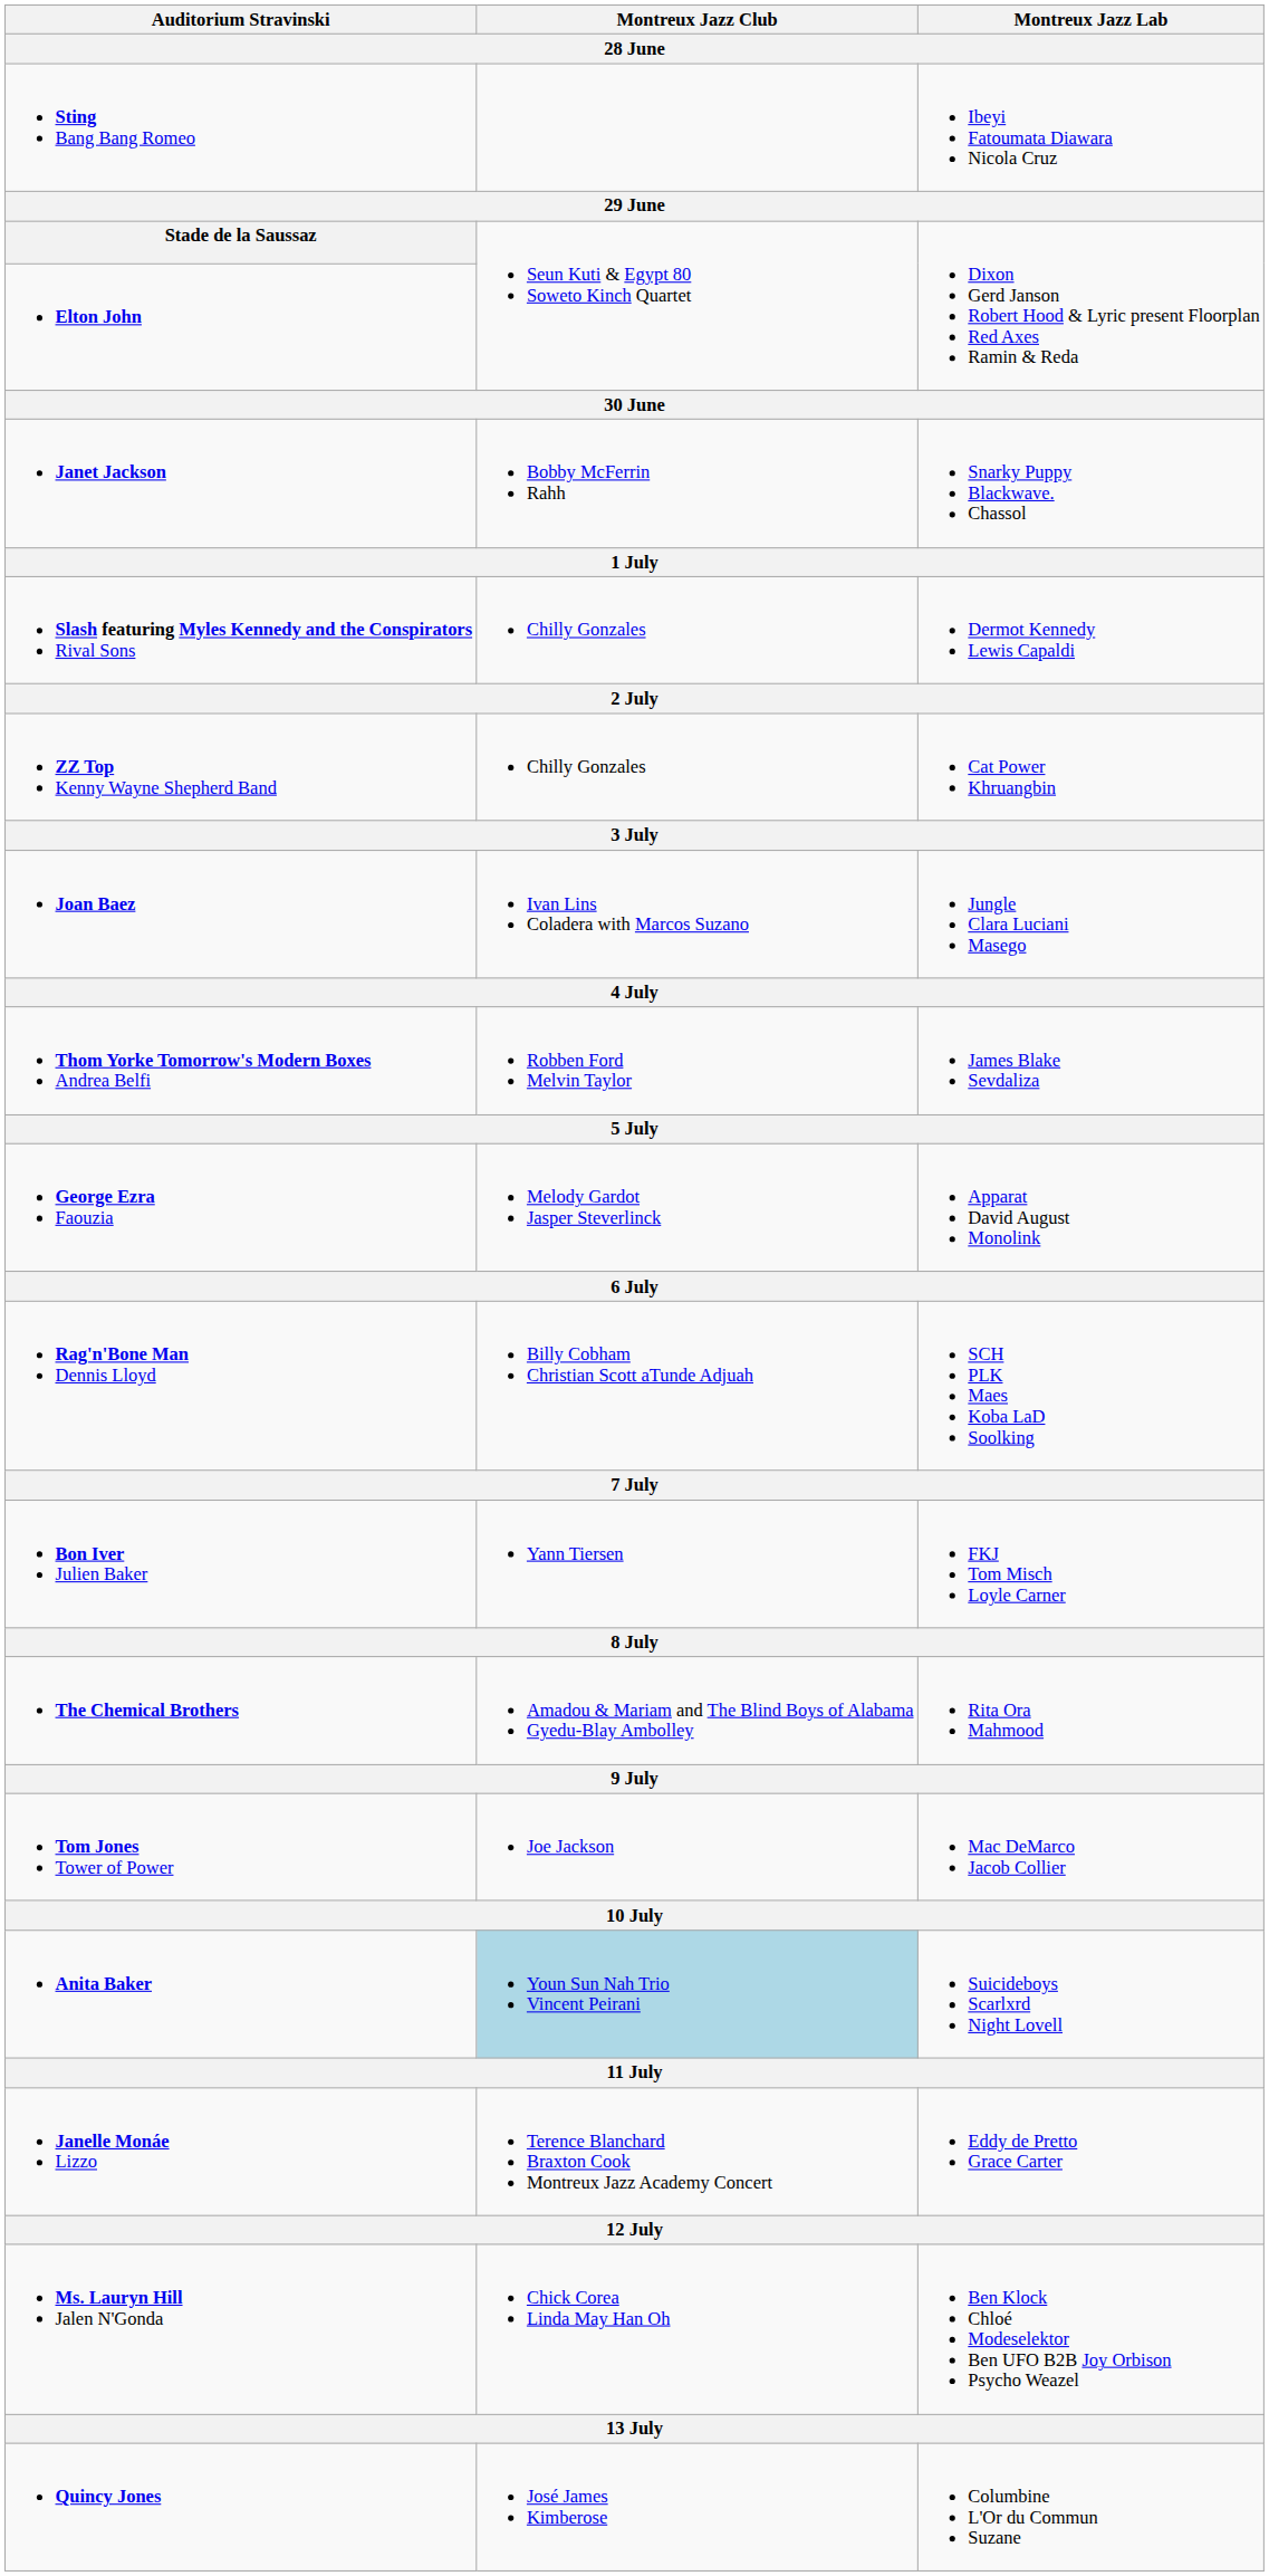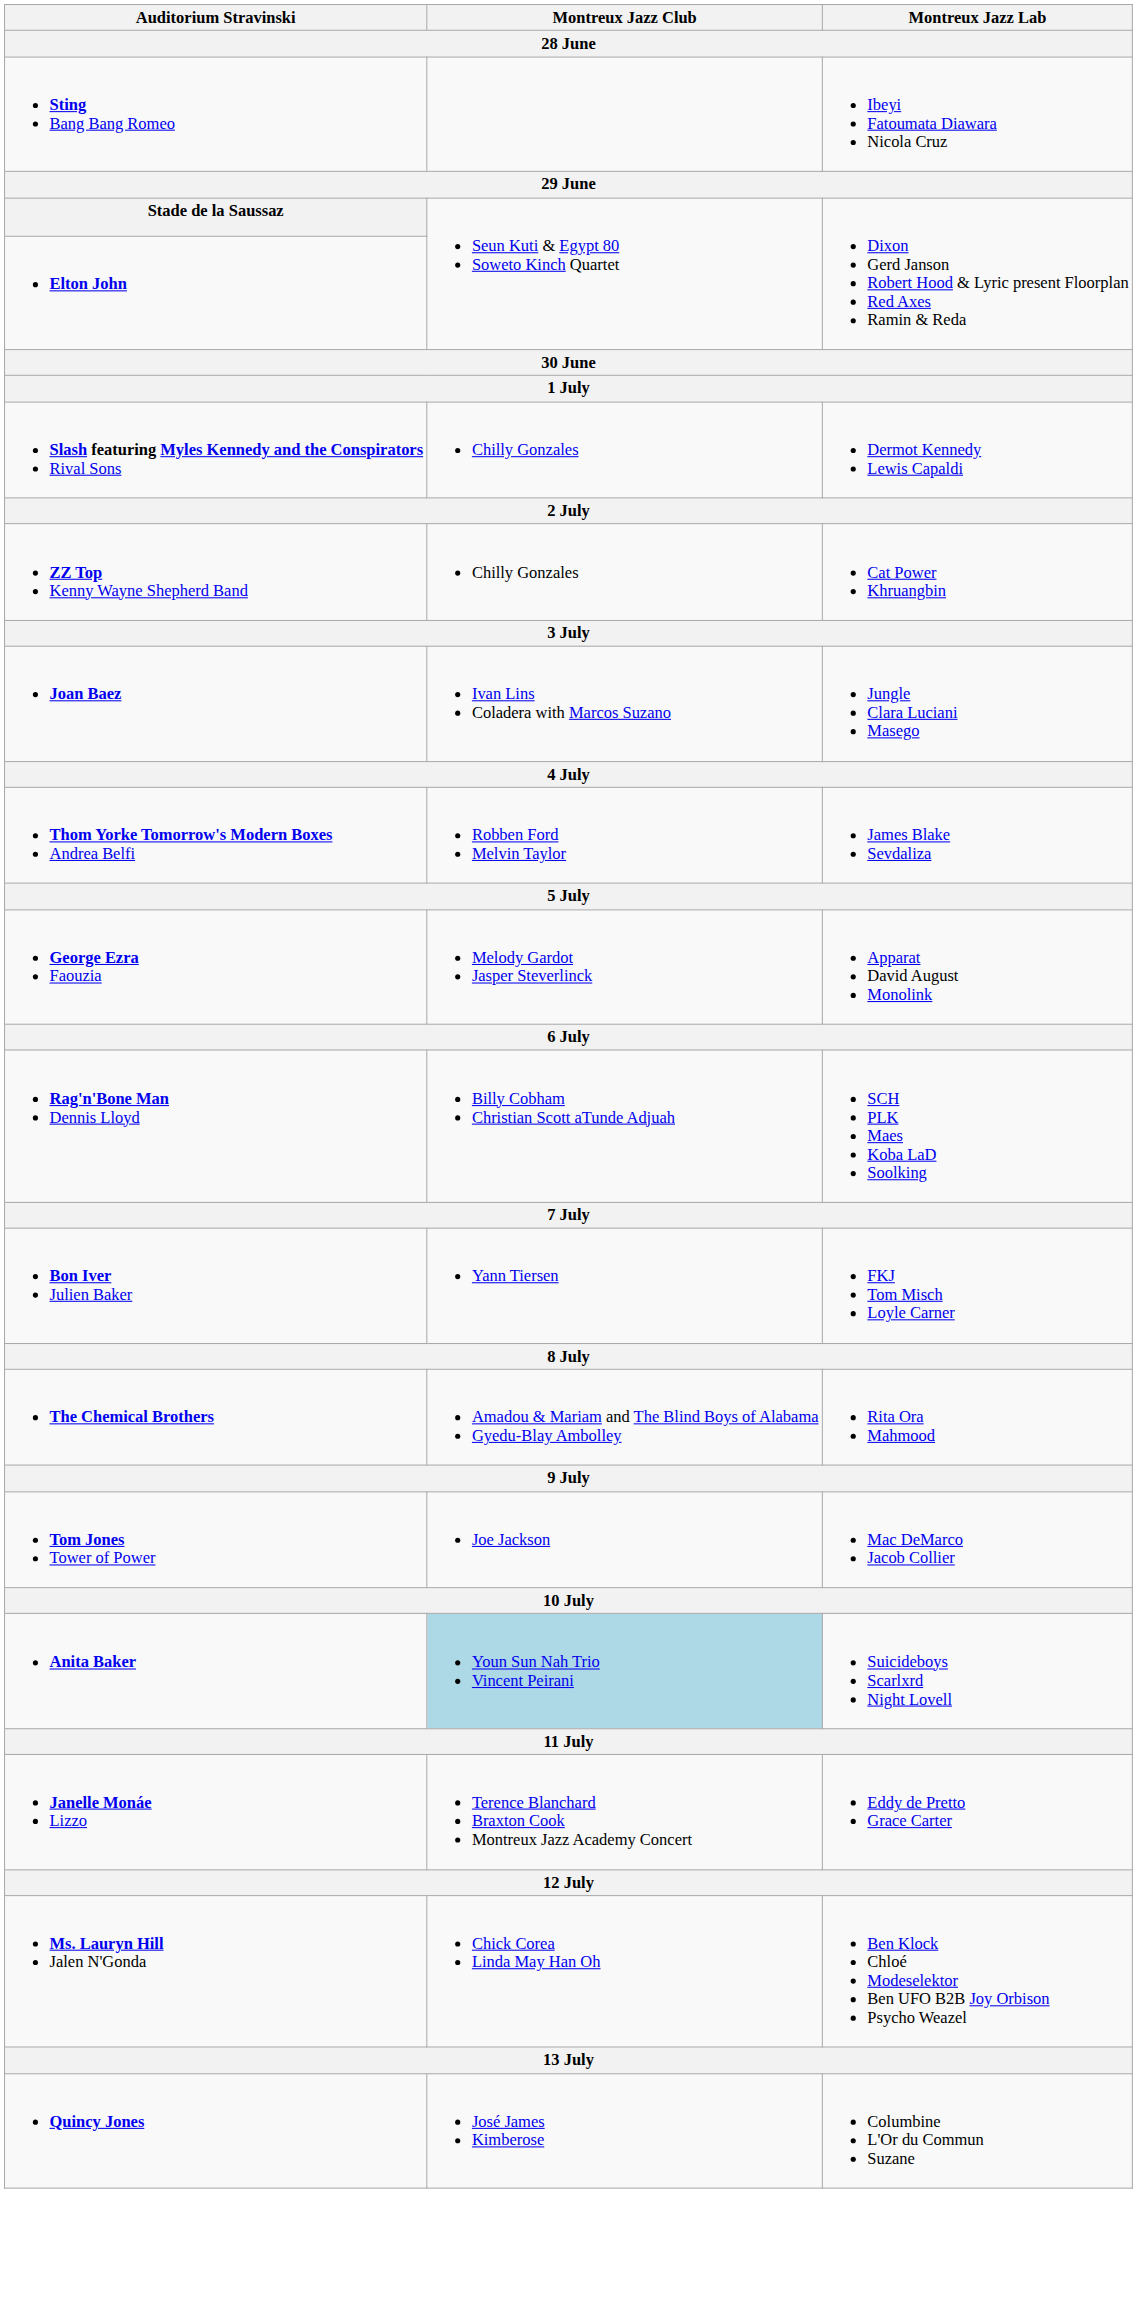- row: Janet Jackson | Bobby McFerrin Rahh | Snarky Puppy Blackwave. Chassol
